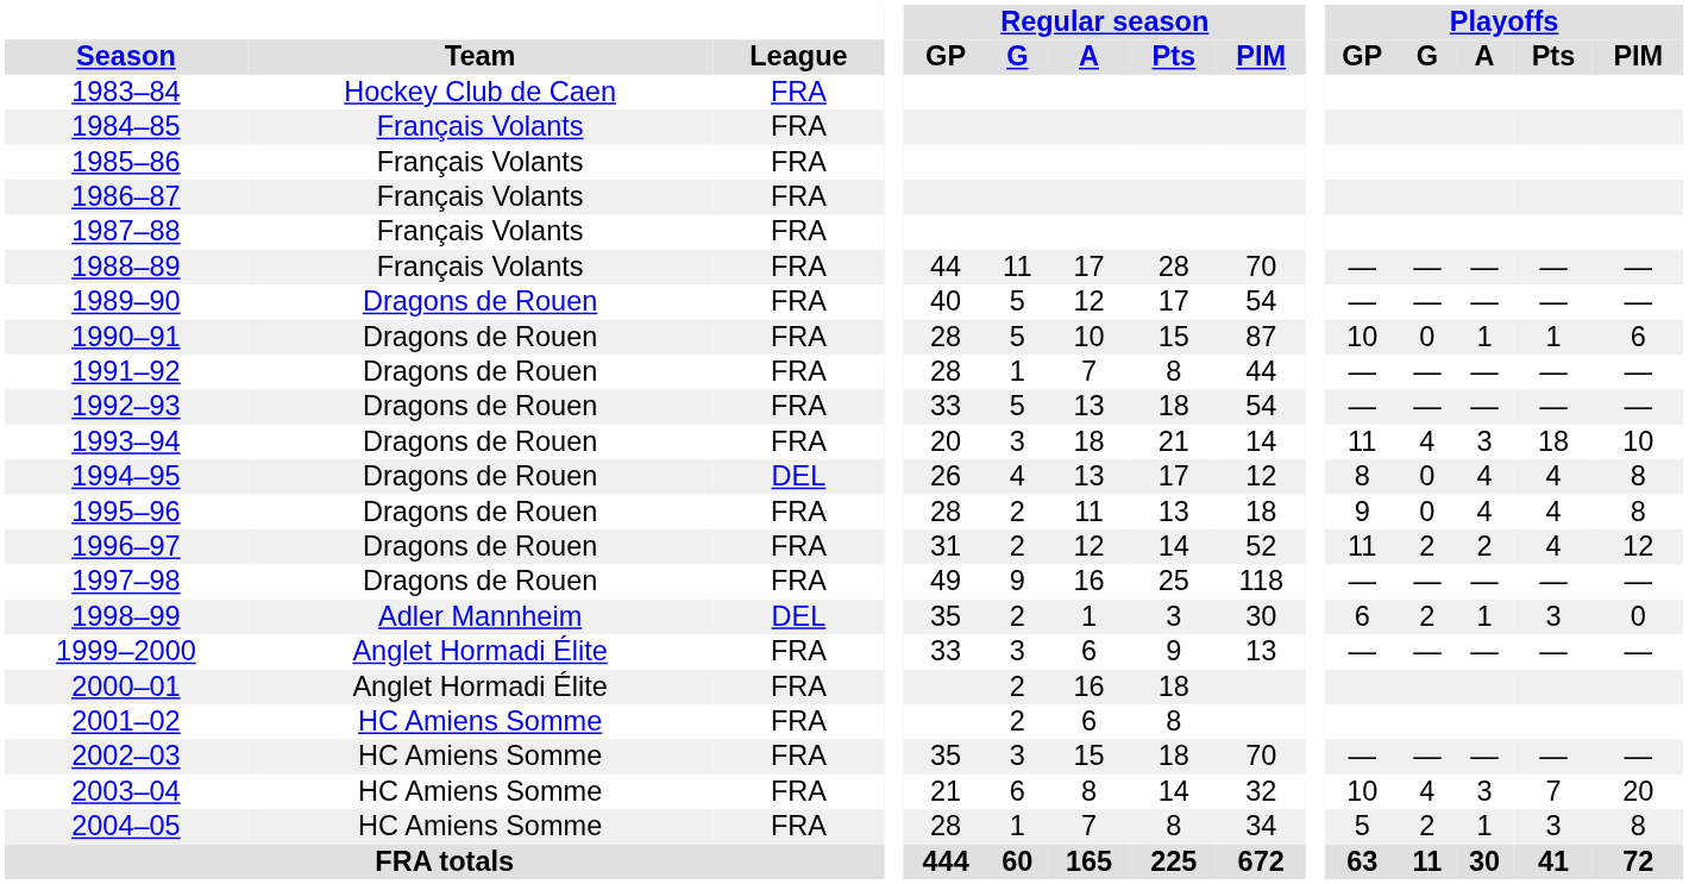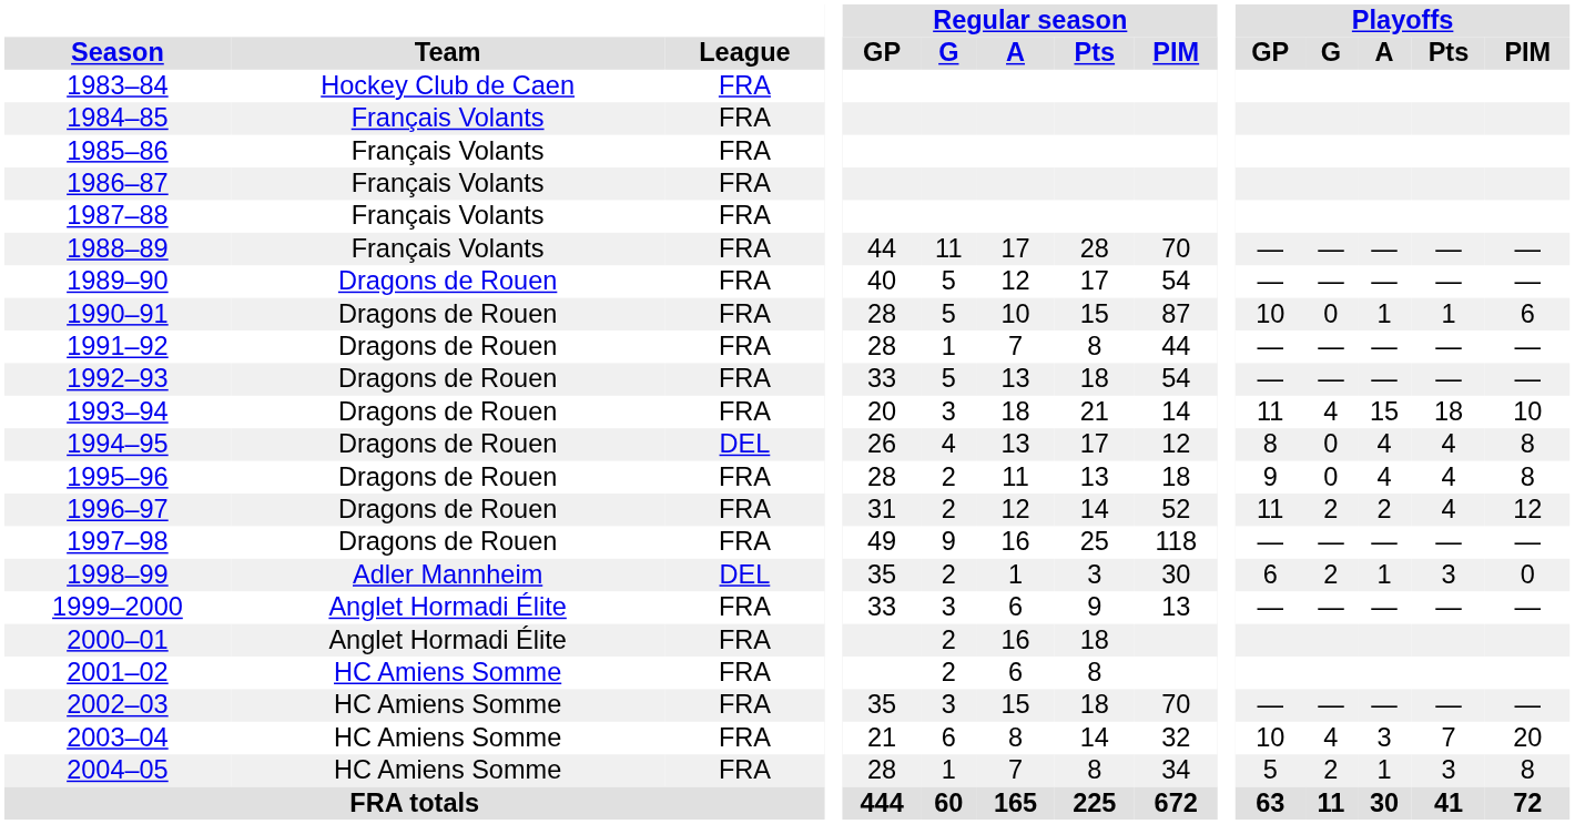1993–94 | Playoffs / A: 3 -> 15
